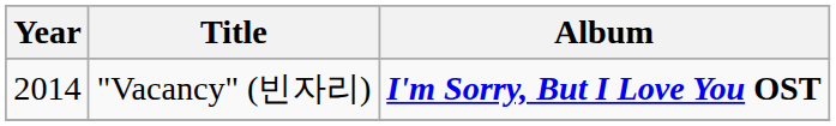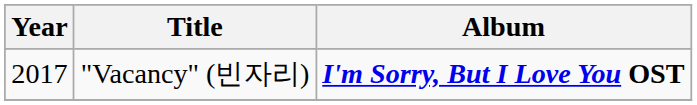"Vacancy" (빈자리) | Year: 2014 -> 2017
